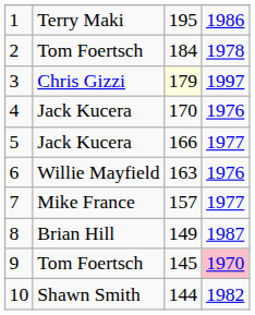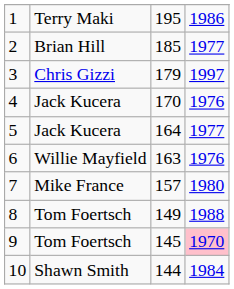2 | column 2: Tom Foertsch -> Brian Hill
2 | column 3: 184 -> 185
2 | column 4: 1978 -> 1977
3 | column 3: lightyellow background -> no background
5 | column 3: 166 -> 164
7 | column 4: 1977 -> 1980
8 | column 2: Brian Hill -> Tom Foertsch
8 | column 4: 1987 -> 1988
10 | column 4: 1982 -> 1984
